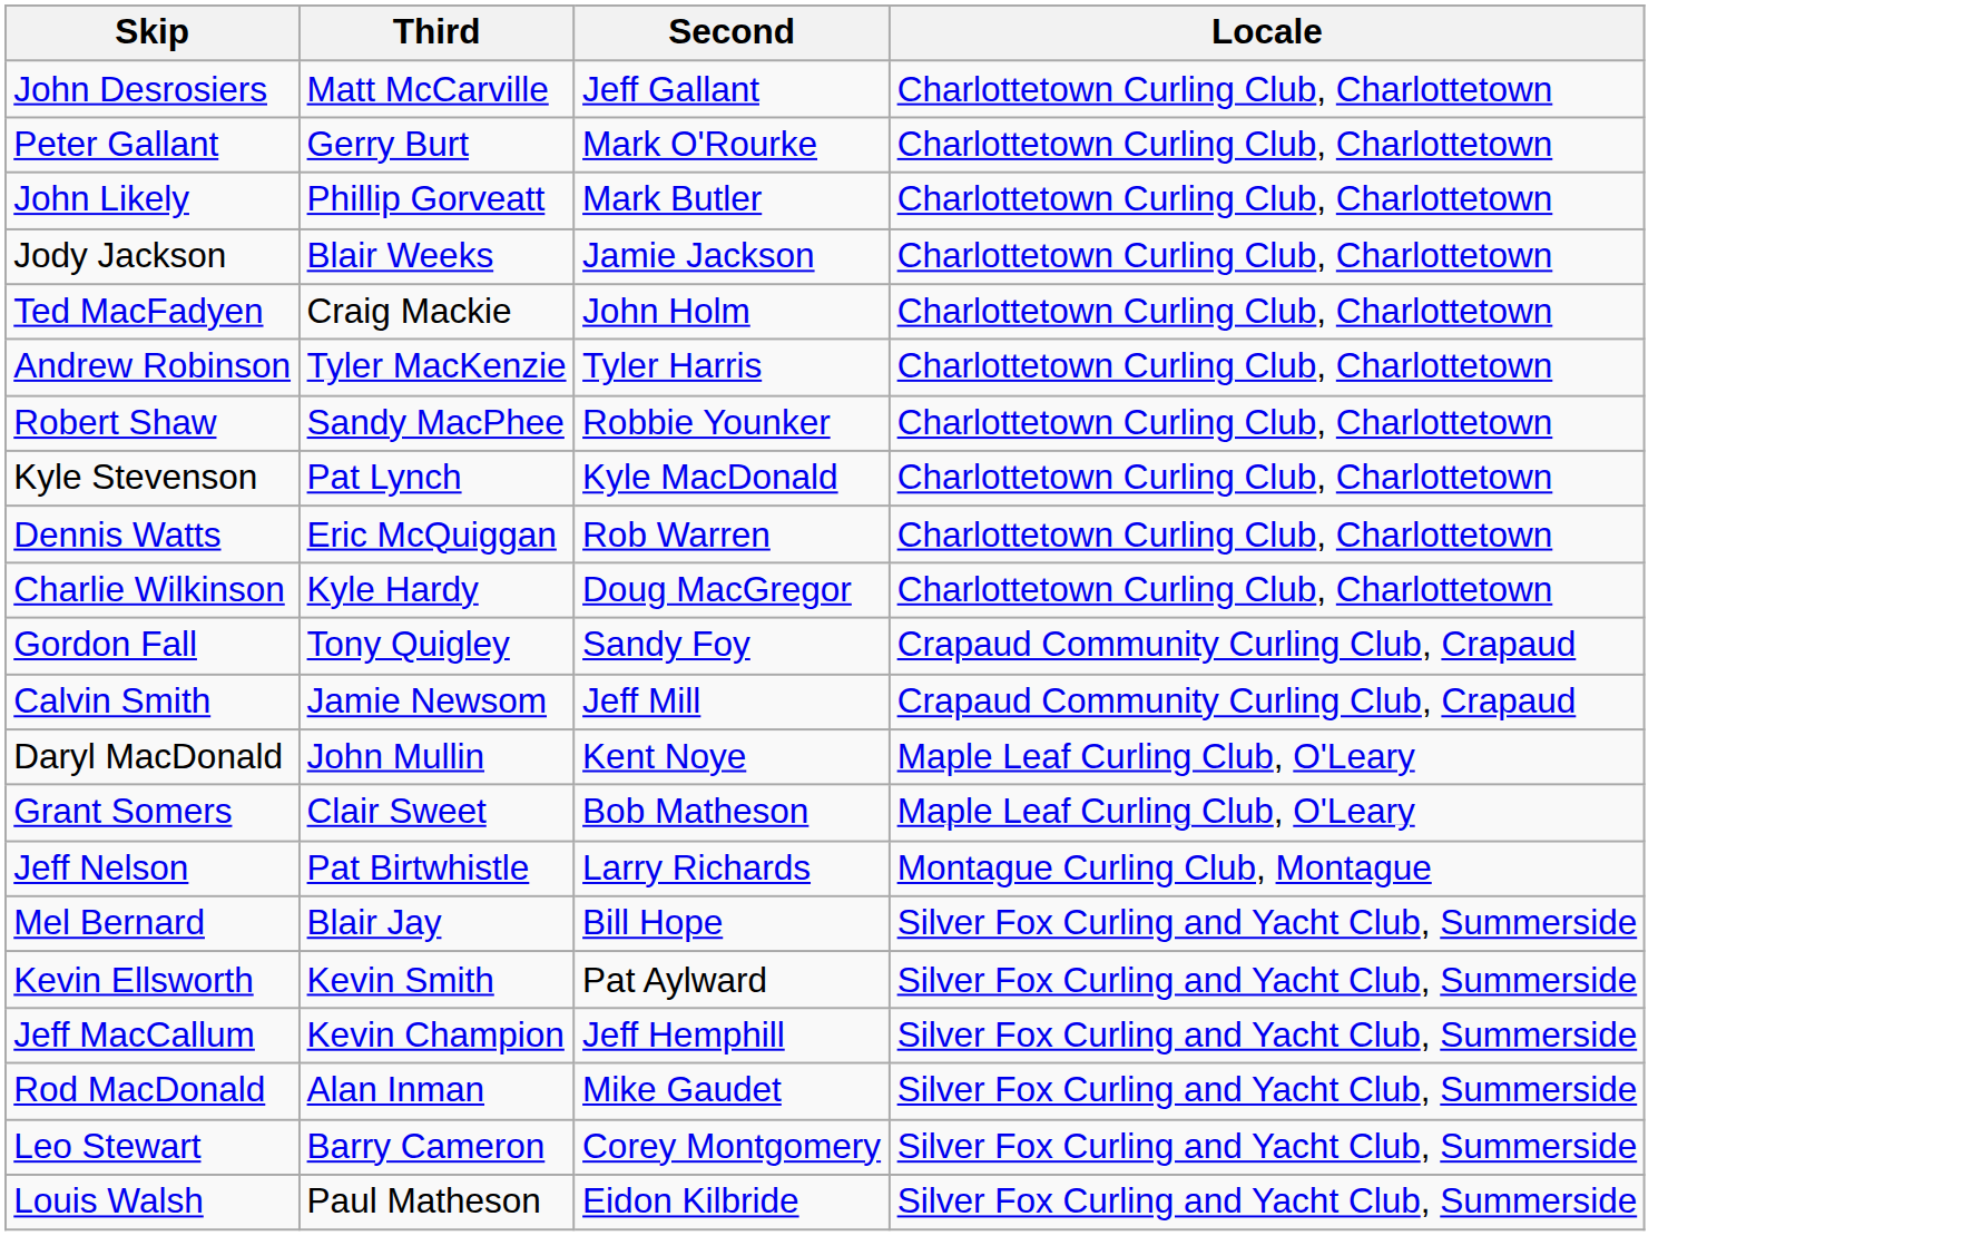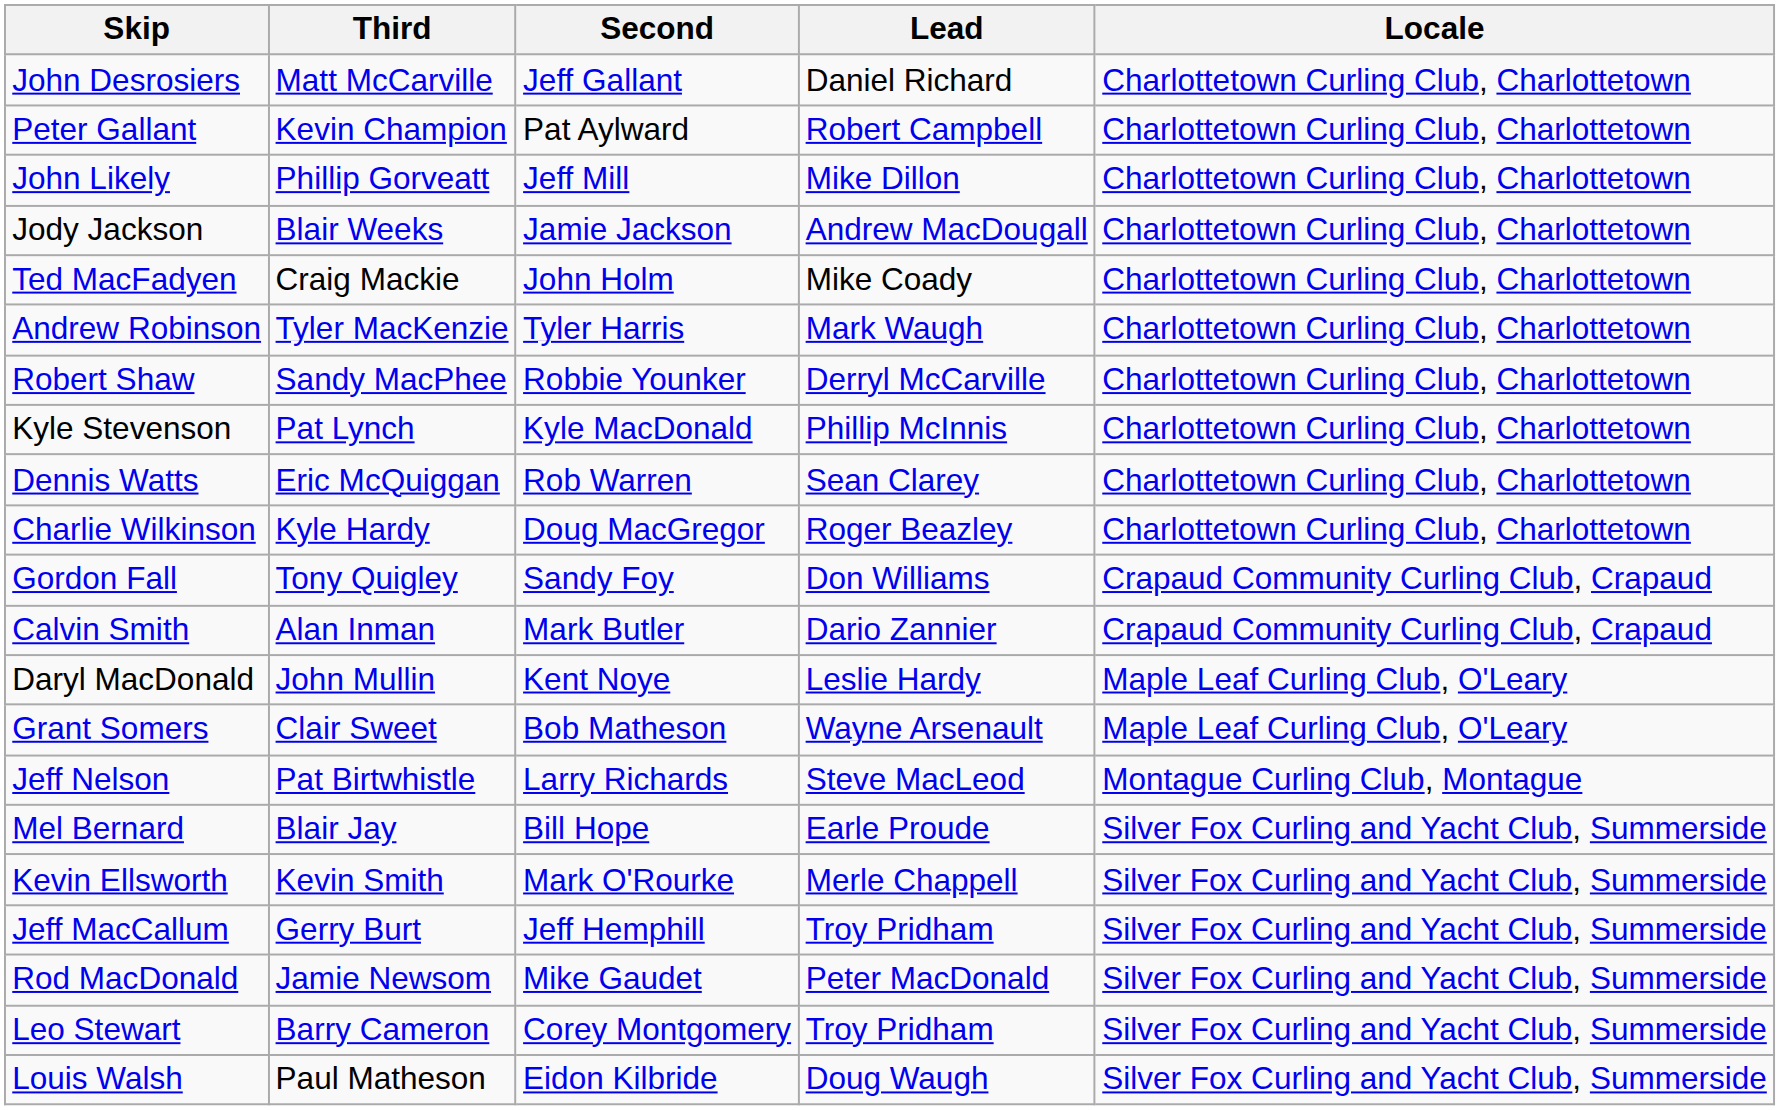+ column: Lead | Daniel Richard | Robert Campbell | Mike Dillon | Andrew MacDougall | Mike Coady | Mark Waugh | Derryl McCarville | Phillip McInnis | Sean Clarey | Roger Beazley | Don Williams | Dario Zannier | Leslie Hardy | Wayne Arsenault | Steve MacLeod | Earle Proude | Merle Chappell | Troy Pridham | Peter MacDonald | Troy Pridham | Doug Waugh
Peter Gallant | Third: Gerry Burt -> Kevin Champion
Peter Gallant | Second: Mark O'Rourke -> Pat Aylward
John Likely | Second: Mark Butler -> Jeff Mill
Calvin Smith | Third: Jamie Newsom -> Alan Inman
Calvin Smith | Second: Jeff Mill -> Mark Butler
Kevin Ellsworth | Second: Pat Aylward -> Mark O'Rourke
Jeff MacCallum | Third: Kevin Champion -> Gerry Burt
Rod MacDonald | Third: Alan Inman -> Jamie Newsom
